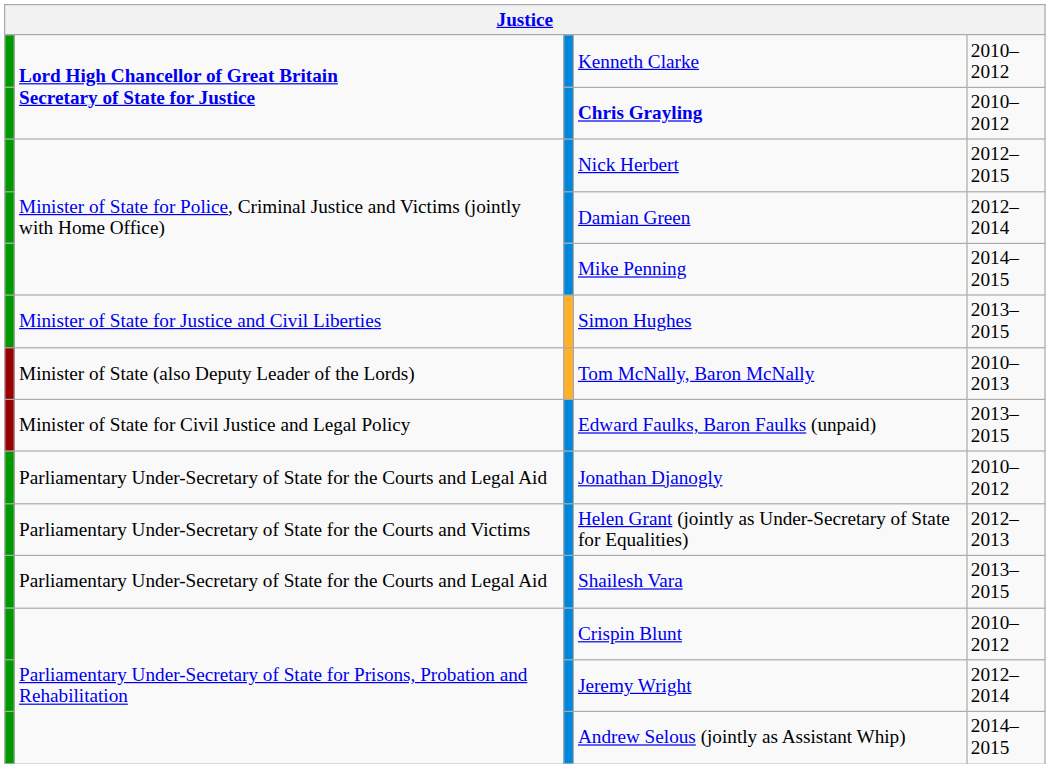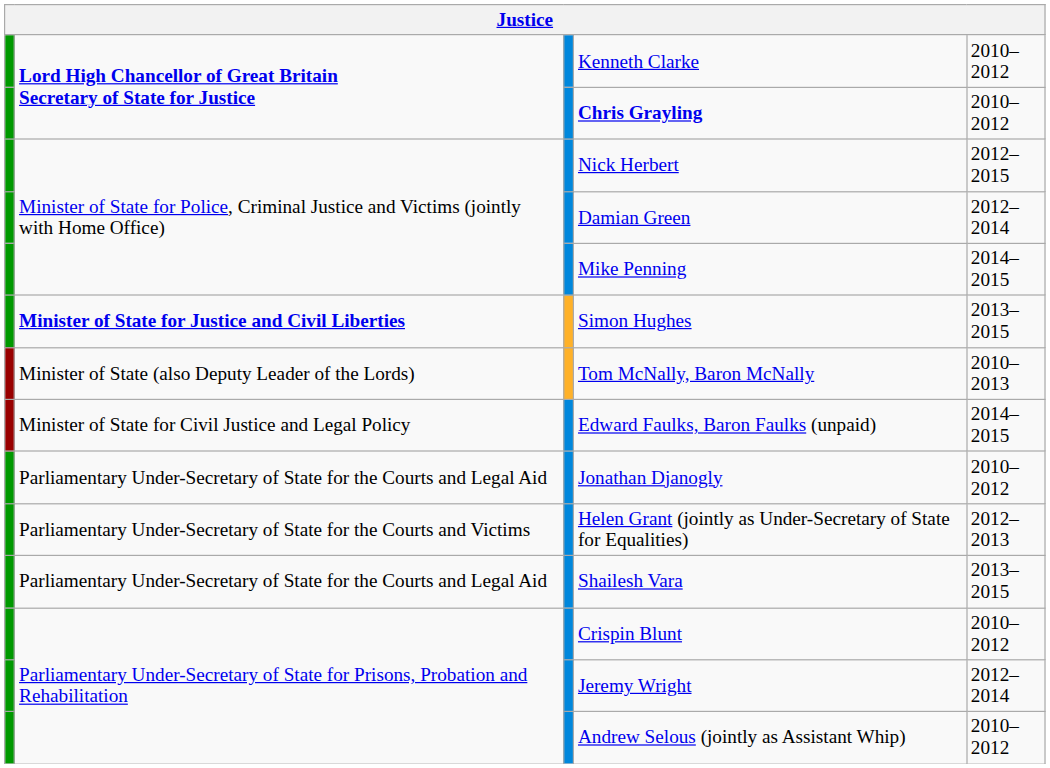Simon Hughes | column 2: normal -> bold
Edward Faulks, Baron Faulks (unpaid) | column 5: 2013–2015 -> 2014–2015
Andrew Selous (jointly as Assistant Whip) | column 5: 2014–2015 -> 2010–2012
